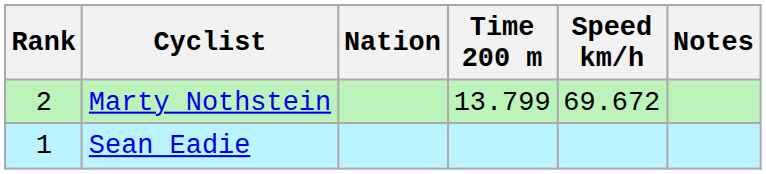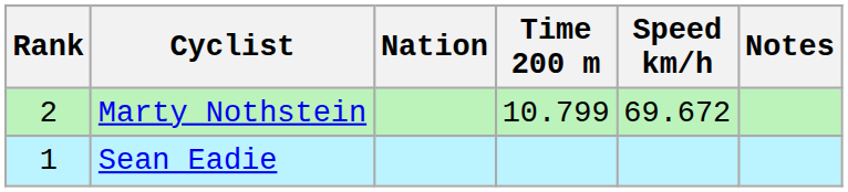Marty Nothstein | Time 200 m: 13.799 -> 10.799
